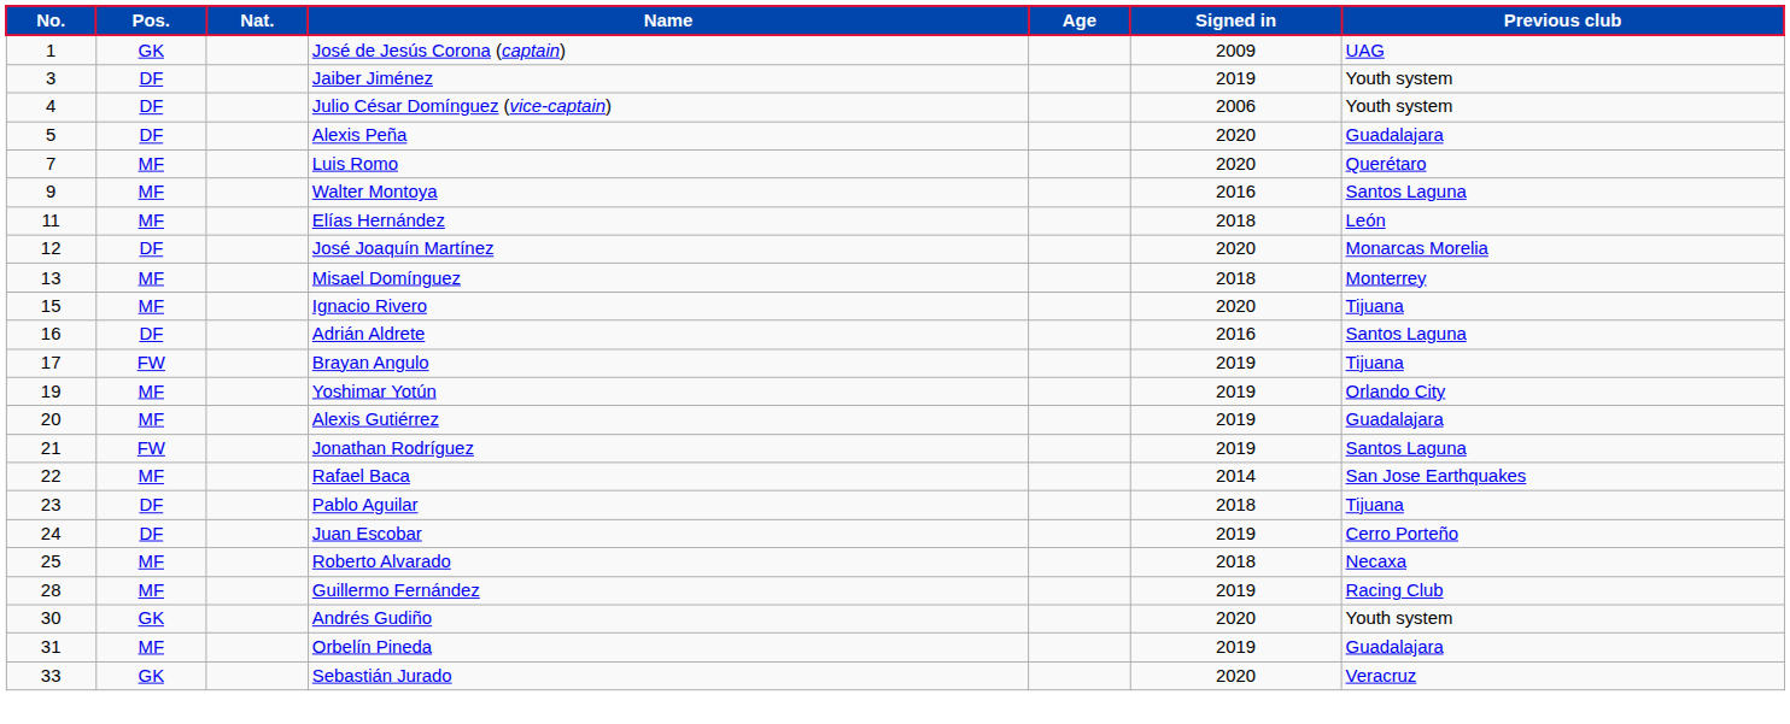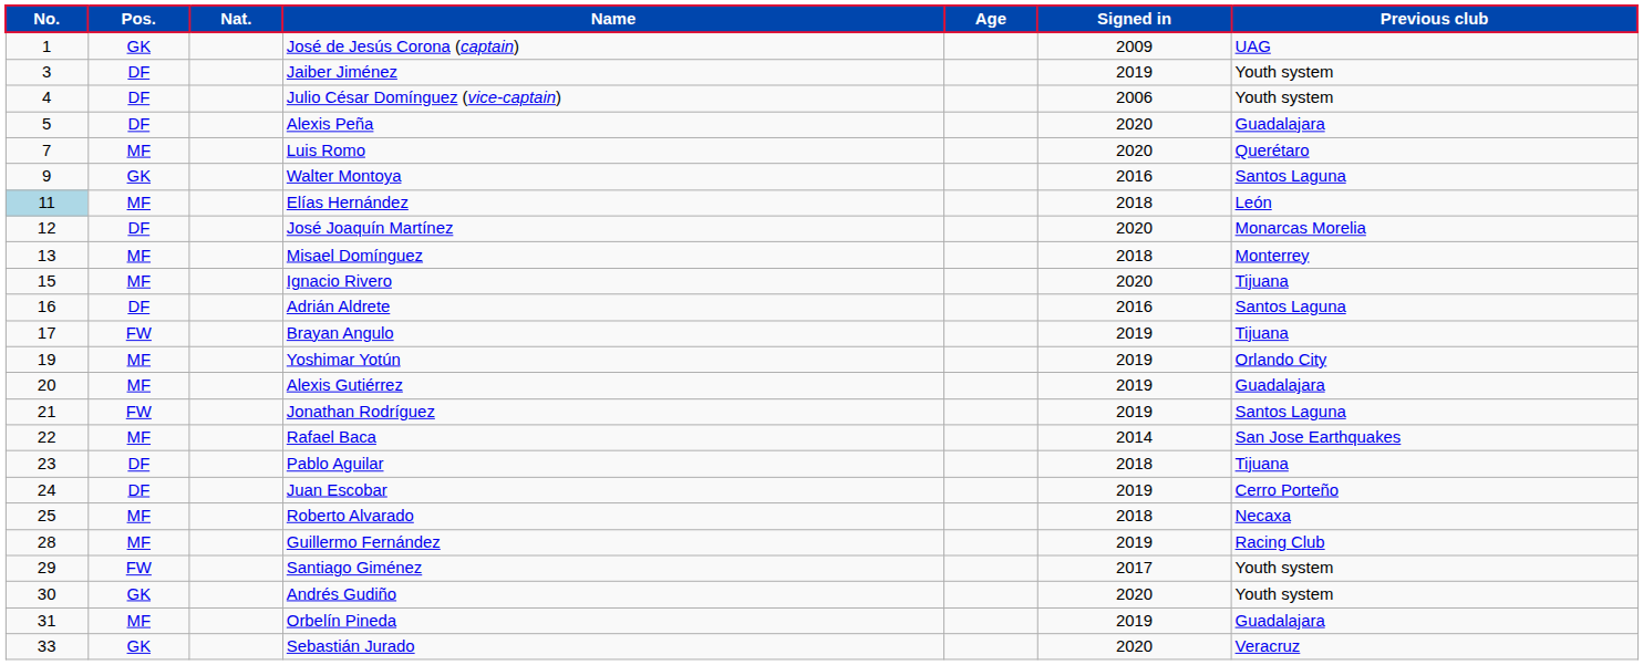Walter Montoya | Pos.: MF -> GK
Elías Hernández | No.: no background -> lightblue background
+ row: 29 | FW | Santiago Giménez | 2017 | Youth system
